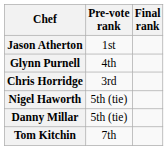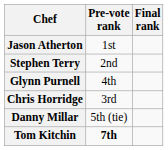+ row: Stephen Terry | 2nd
- row: Nigel Haworth | 5th (tie)
Tom Kitchin | Pre-vote rank: normal -> bold
